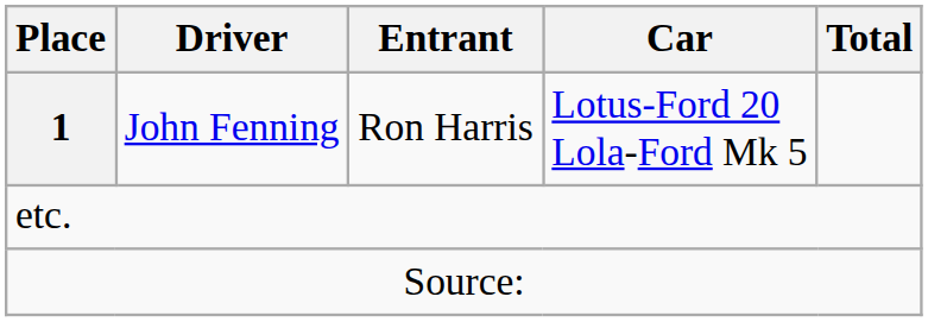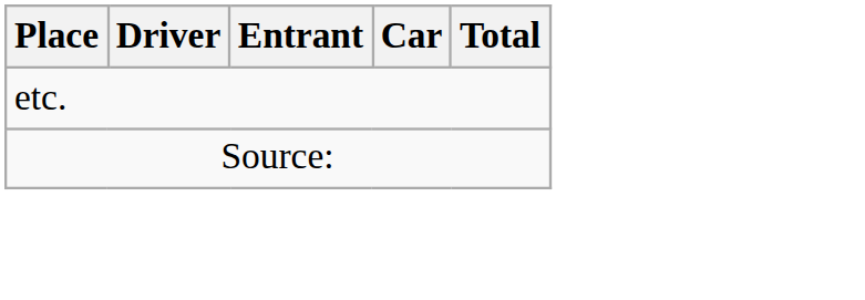- row: 1 | John Fenning | Ron Harris | Lotus-Ford 20 Lola-Ford Mk 5
